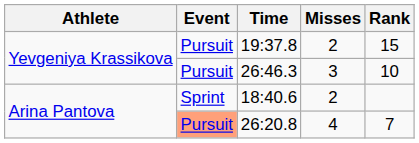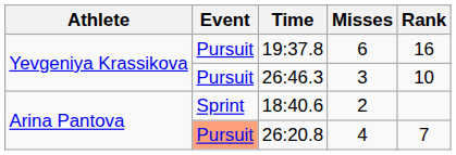19:37.8 | Misses: 2 -> 6
19:37.8 | Rank: 15 -> 16
